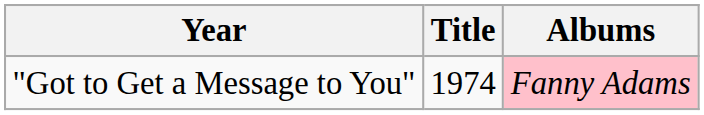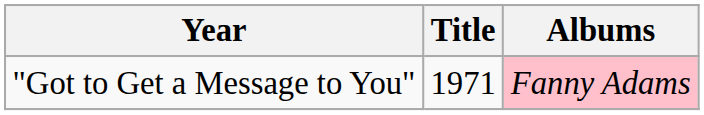"Got to Get a Message to You" | Title: 1974 -> 1971
